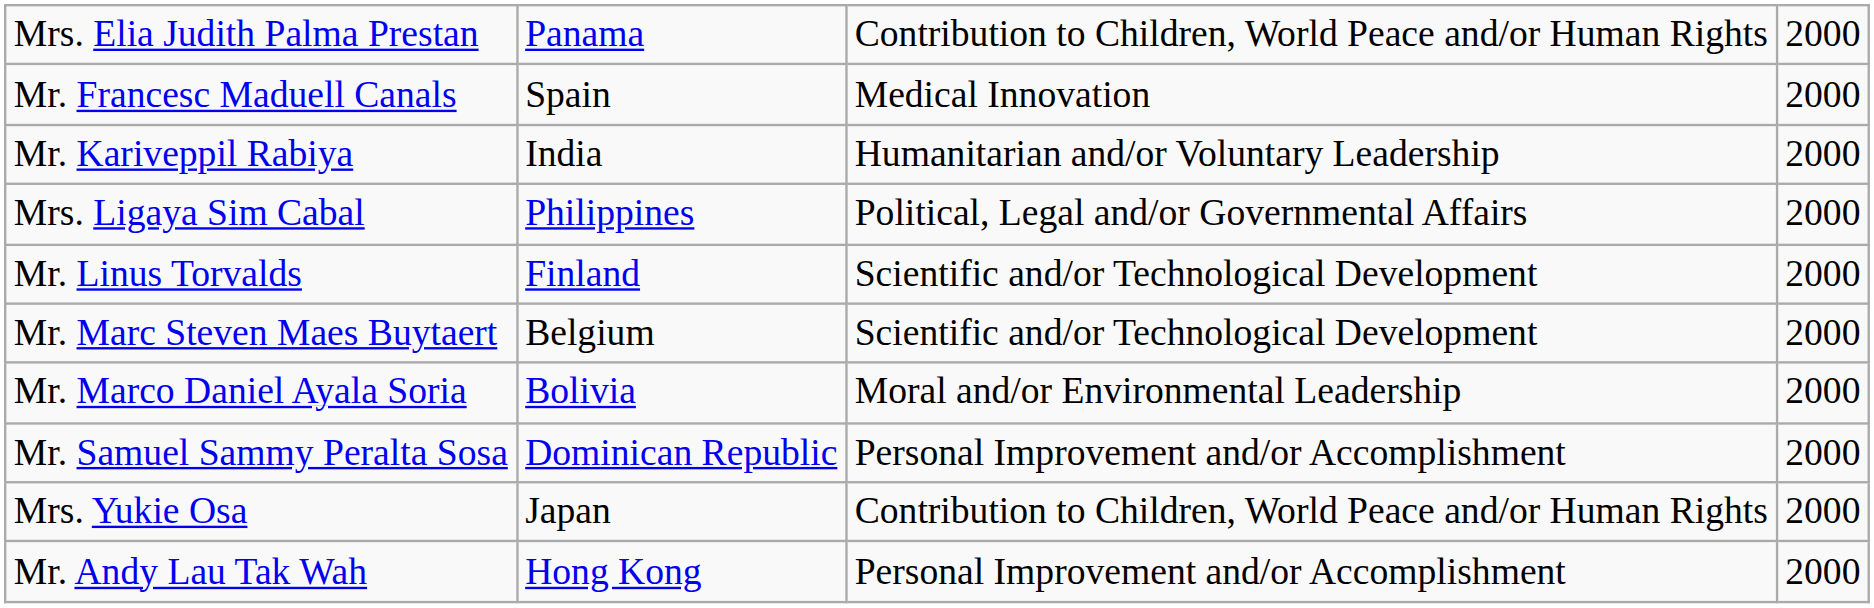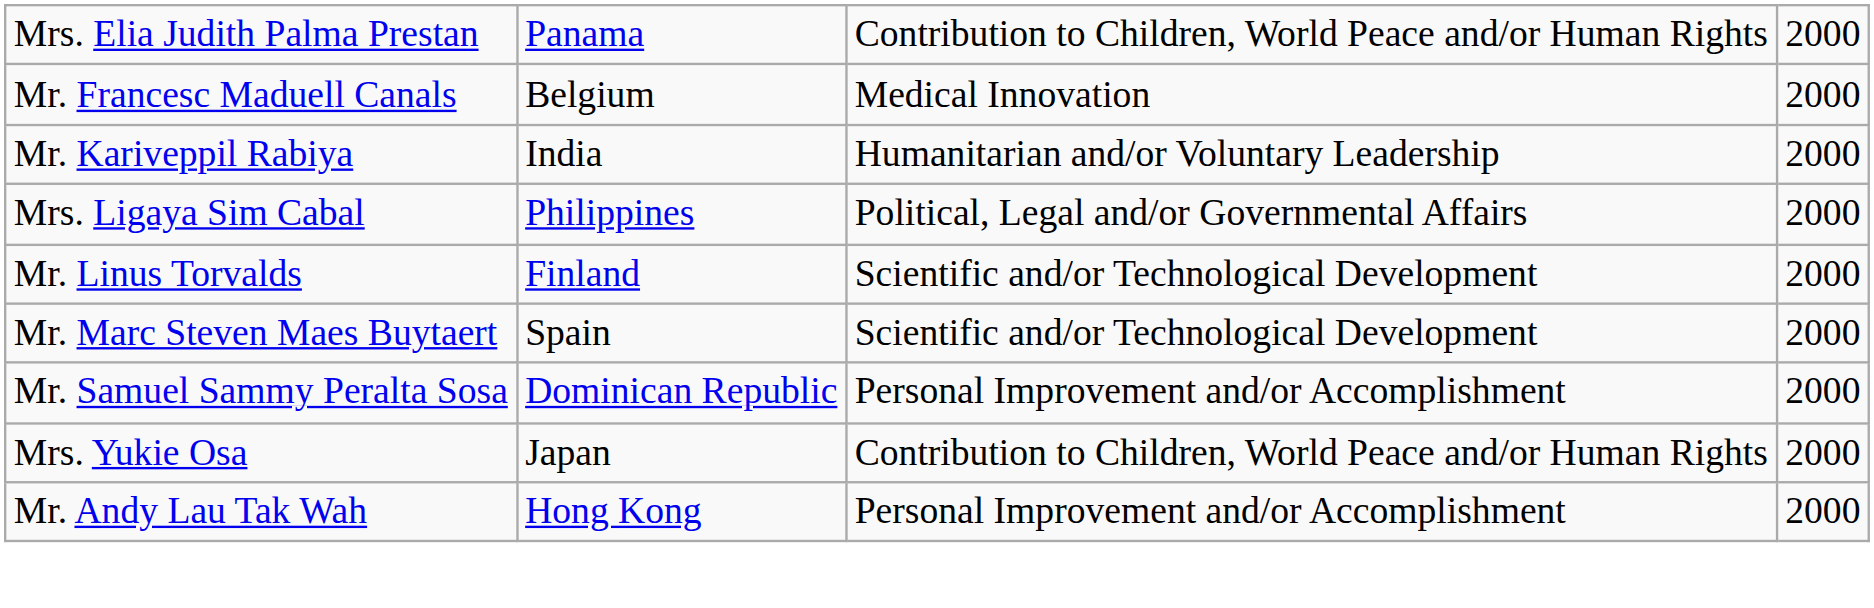Mr. Francesc Maduell Canals | column 2: Spain -> Belgium
Mr. Marc Steven Maes Buytaert | column 2: Belgium -> Spain
- row: Mr. Marco Daniel Ayala Soria | Bolivia | Moral and/or Environmental Leadership | 2000
